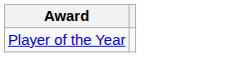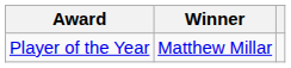+ column: Winner | Matthew Millar
